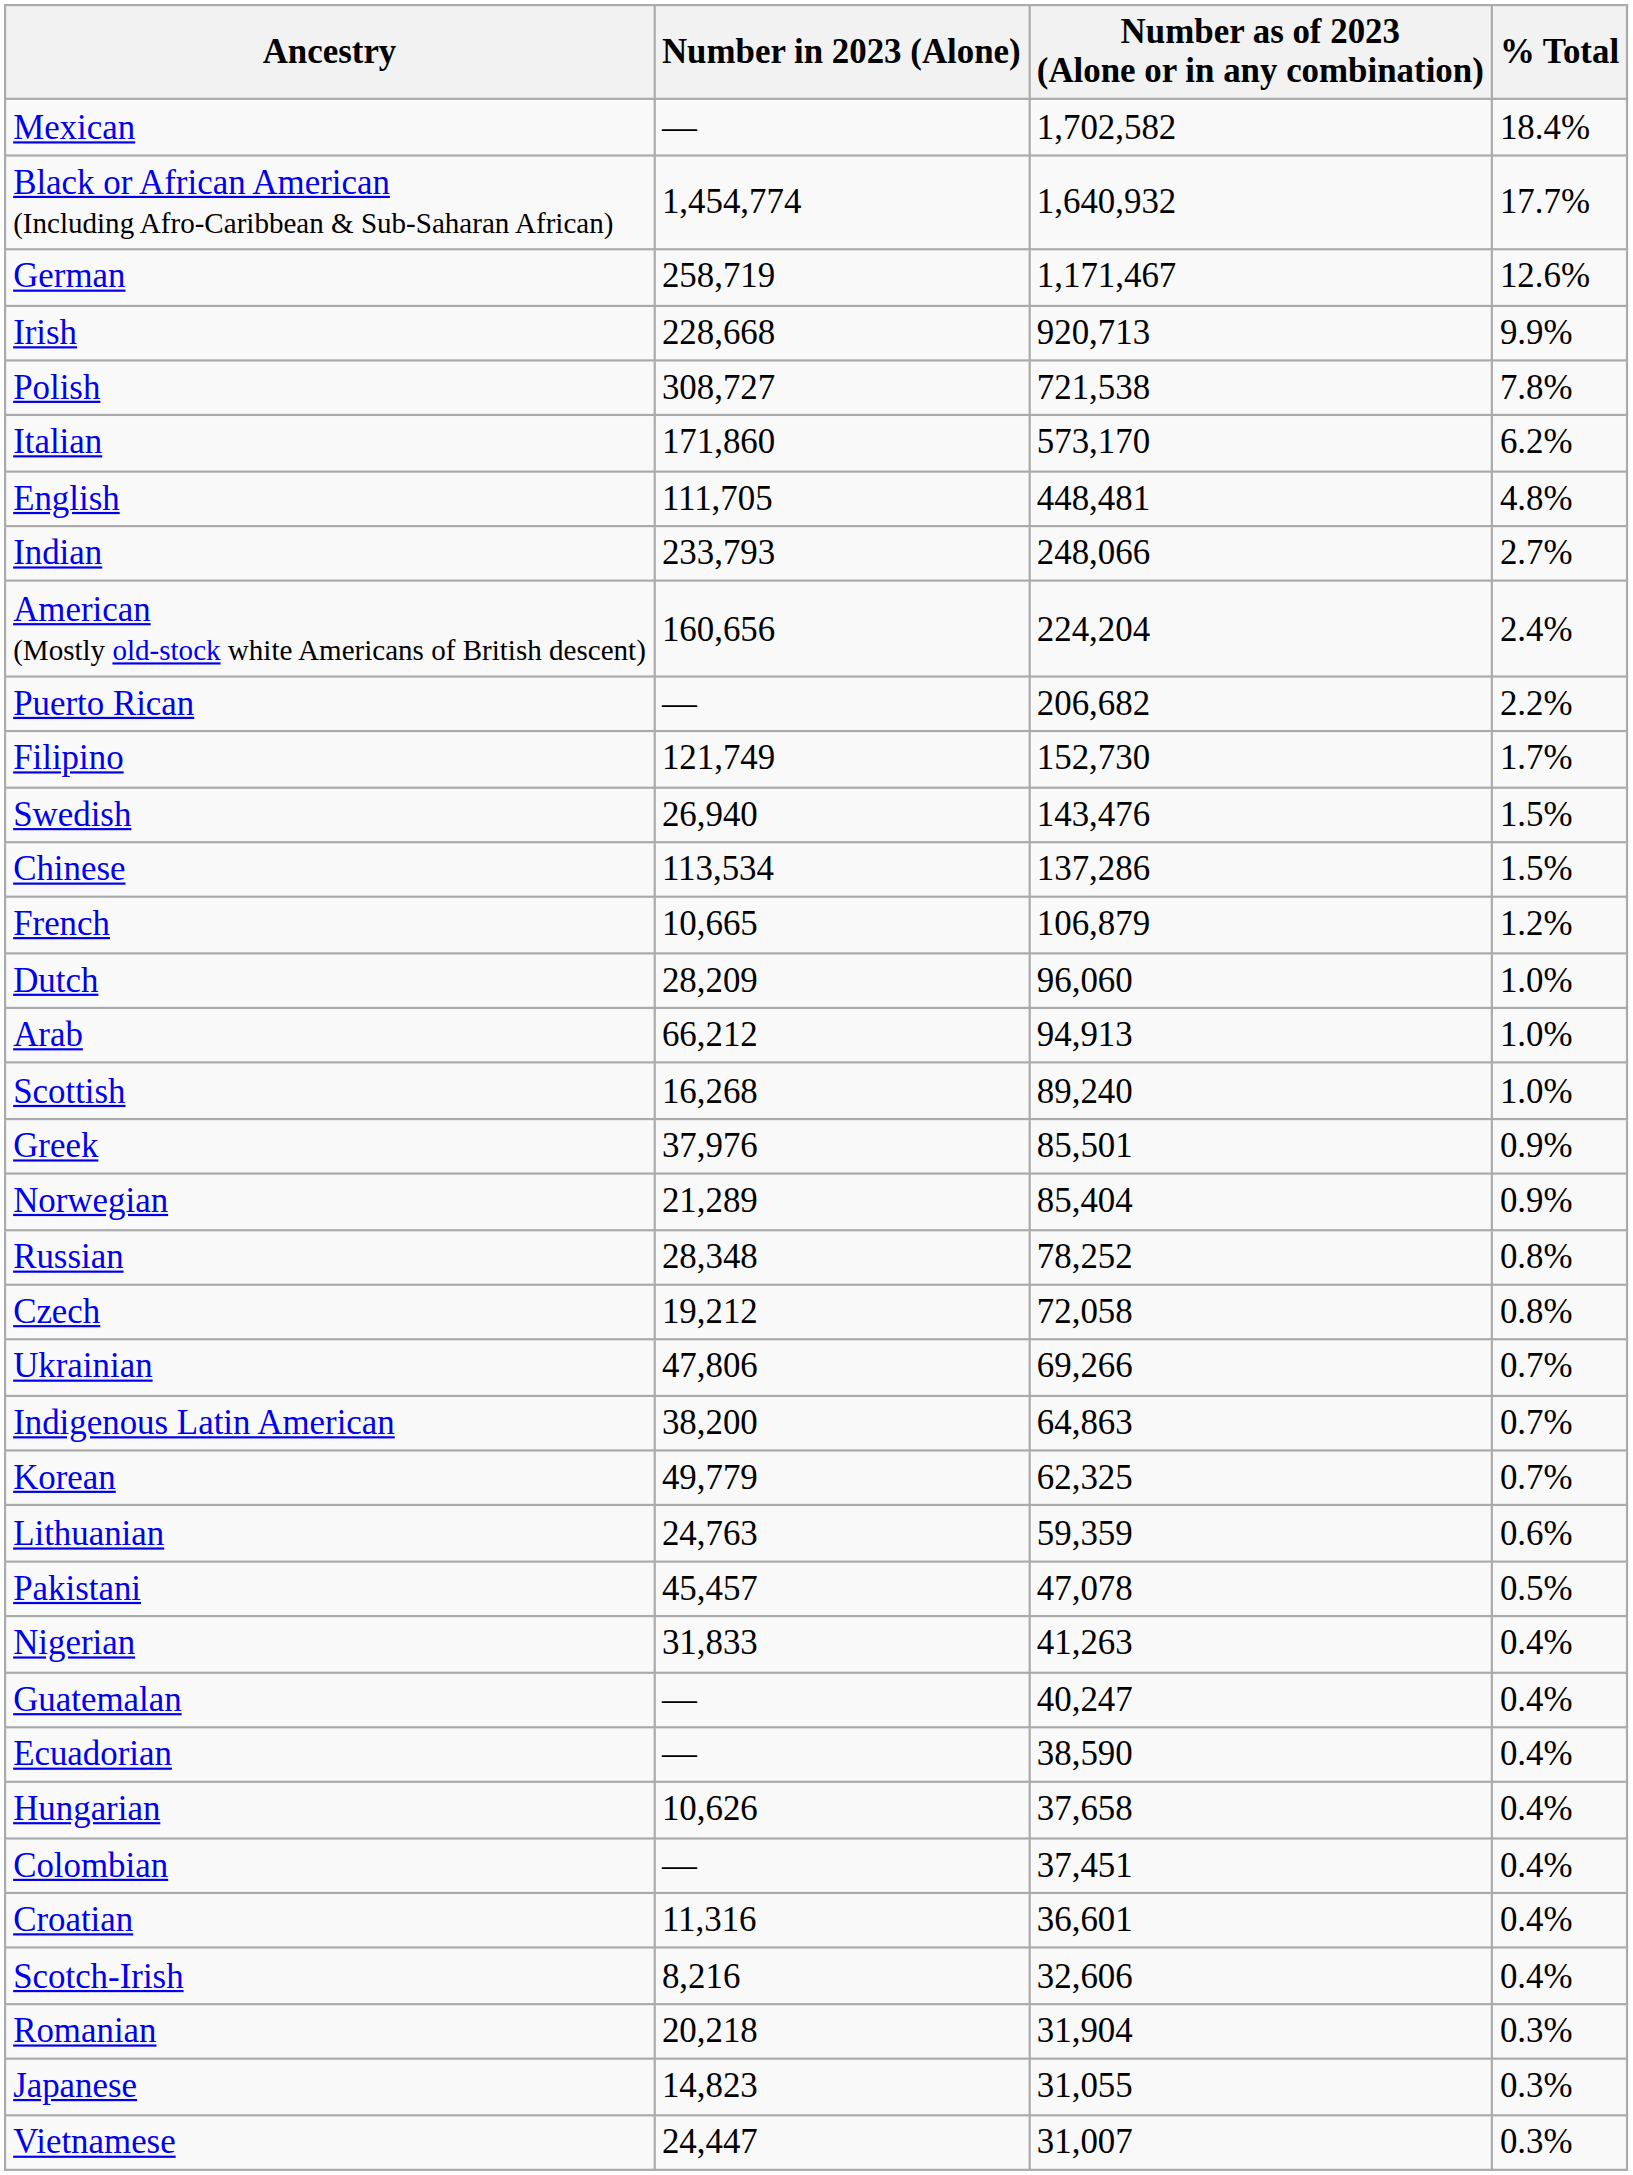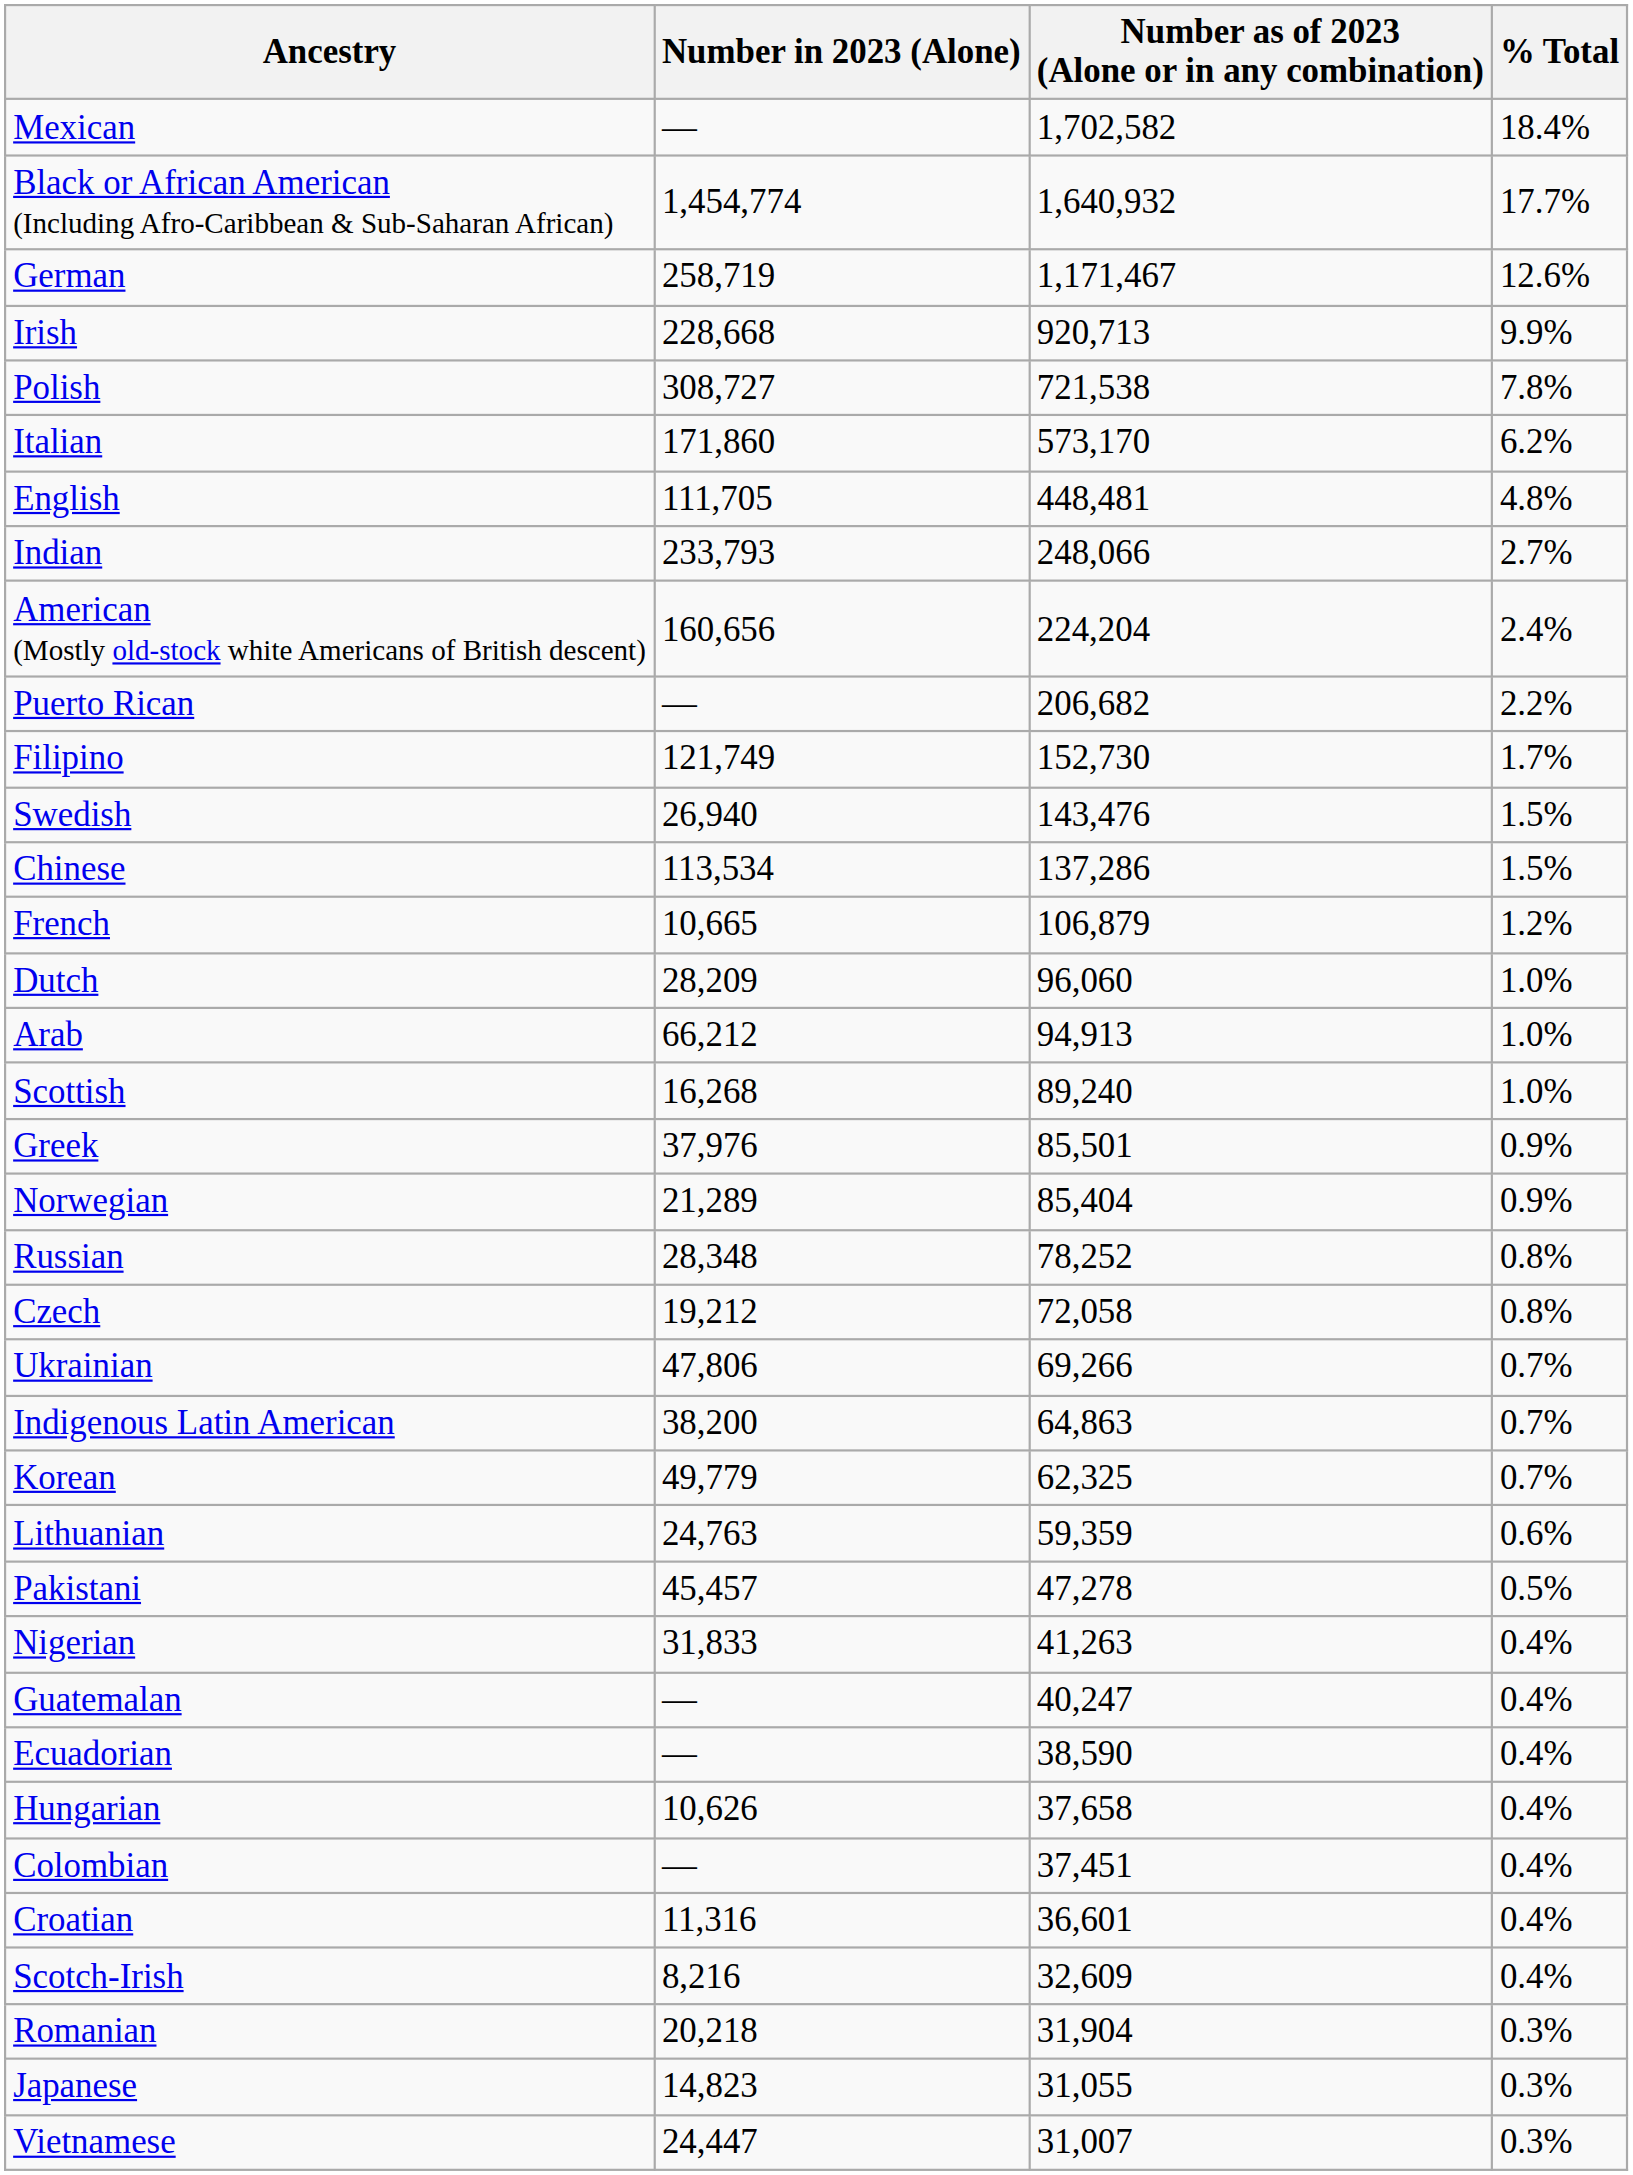Pakistani | Number as of 2023 (Alone or in any combination): 47,078 -> 47,278
Scotch-Irish | Number as of 2023 (Alone or in any combination): 32,606 -> 32,609
